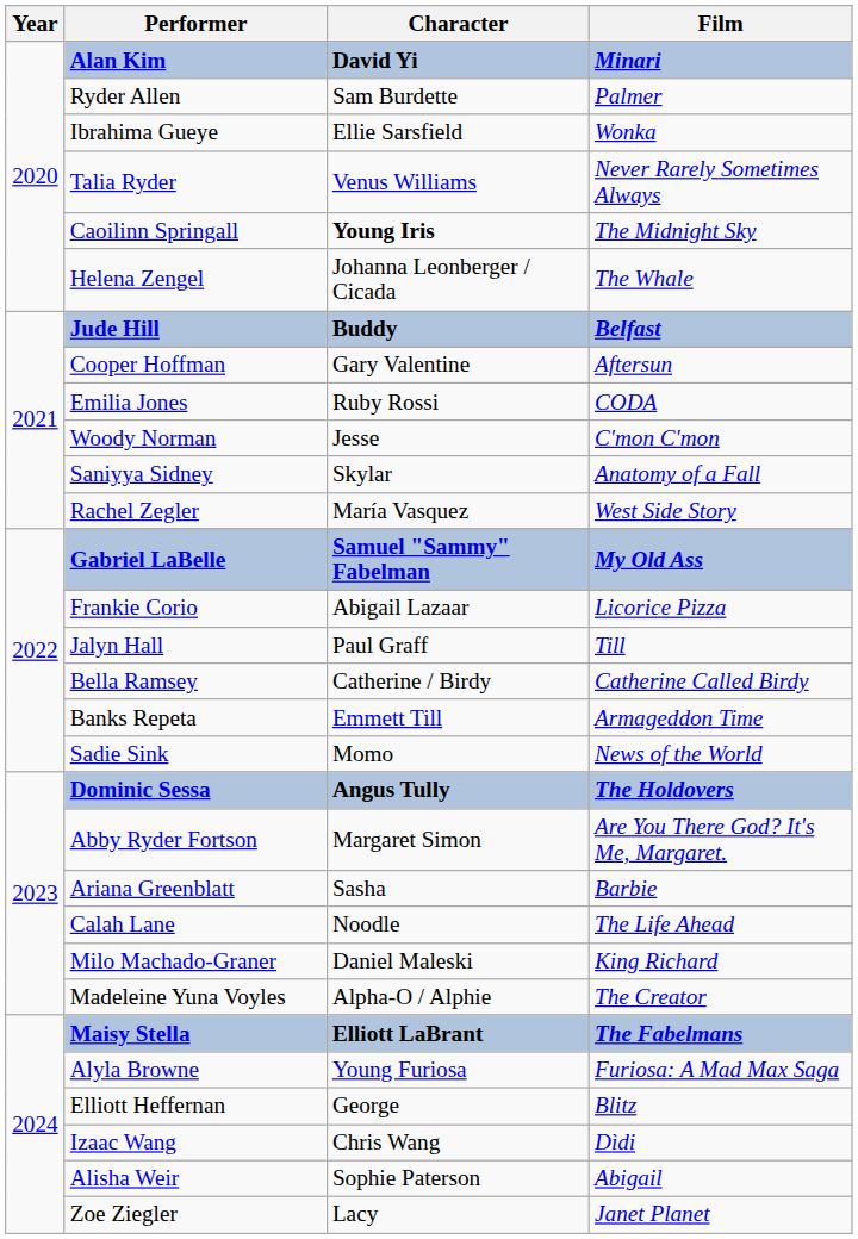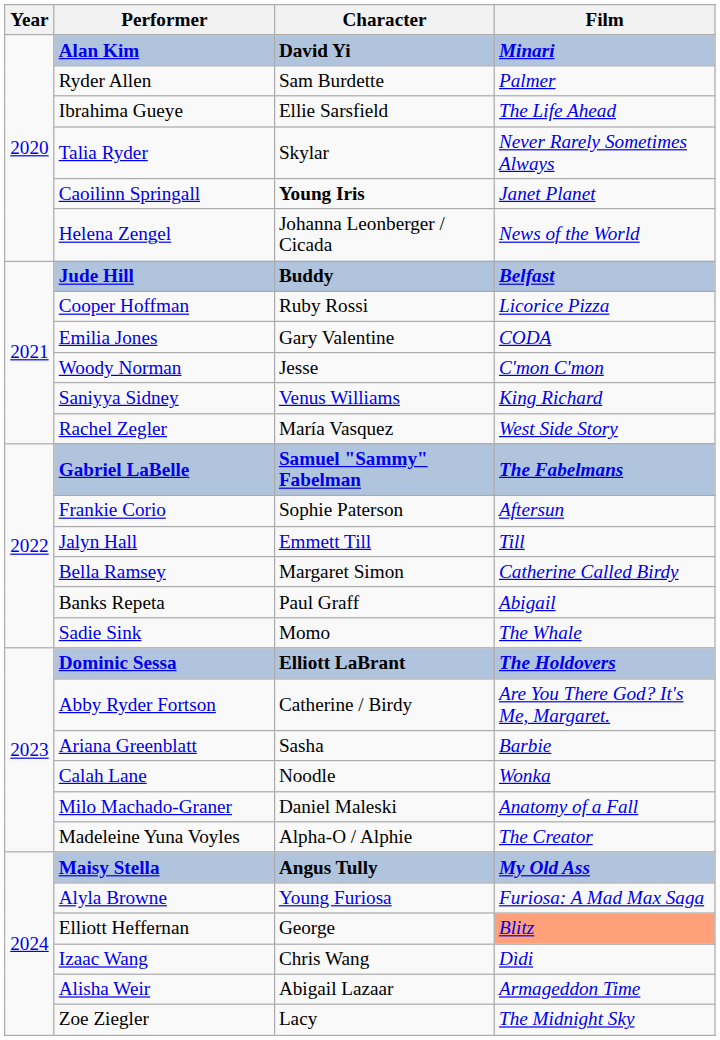Ibrahima Gueye | Film: Wonka -> The Life Ahead
Talia Ryder | Character: Venus Williams -> Skylar
Caoilinn Springall | Film: The Midnight Sky -> Janet Planet
Helena Zengel | Film: The Whale -> News of the World
Cooper Hoffman | Character: Gary Valentine -> Ruby Rossi
Cooper Hoffman | Film: Aftersun -> Licorice Pizza
Emilia Jones | Character: Ruby Rossi -> Gary Valentine
Saniyya Sidney | Character: Skylar -> Venus Williams
Saniyya Sidney | Film: Anatomy of a Fall -> King Richard
Gabriel LaBelle | Film: My Old Ass -> The Fabelmans
Frankie Corio | Character: Abigail Lazaar -> Sophie Paterson
Frankie Corio | Film: Licorice Pizza -> Aftersun
Jalyn Hall | Character: Paul Graff -> Emmett Till
Bella Ramsey | Character: Catherine / Birdy -> Margaret Simon
Banks Repeta | Character: Emmett Till -> Paul Graff
Banks Repeta | Film: Armageddon Time -> Abigail
Sadie Sink | Film: News of the World -> The Whale
Dominic Sessa | Character: Angus Tully -> Elliott LaBrant
Abby Ryder Fortson | Character: Margaret Simon -> Catherine / Birdy
Calah Lane | Film: The Life Ahead -> Wonka
Milo Machado-Graner | Film: King Richard -> Anatomy of a Fall
Maisy Stella | Character: Elliott LaBrant -> Angus Tully
Maisy Stella | Film: The Fabelmans -> My Old Ass
Elliott Heffernan | Film: no background -> lightsalmon background
Alisha Weir | Character: Sophie Paterson -> Abigail Lazaar
Alisha Weir | Film: Abigail -> Armageddon Time
Zoe Ziegler | Film: Janet Planet -> The Midnight Sky
